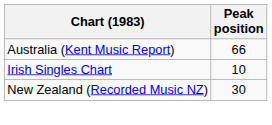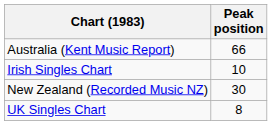+ row: UK Singles Chart | 8
